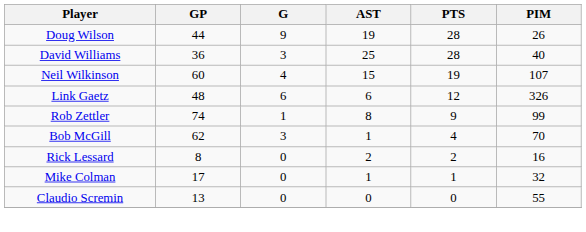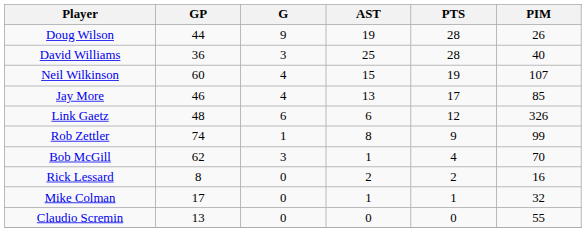+ row: Jay More | 46 | 4 | 13 | 17 | 85
